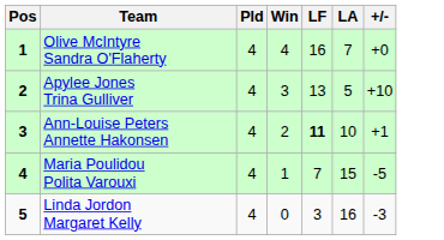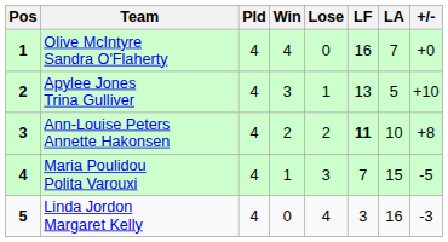+ column: Lose | 0 | 1 | 2 | 3 | 4
Ann-Louise Peters Annette Hakonsen | +/-: +1 -> +8
